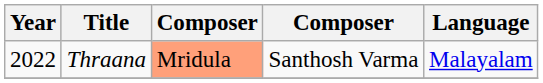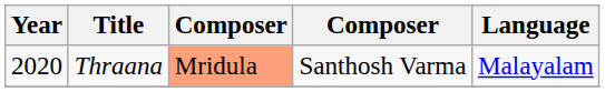Thraana | Year: 2022 -> 2020
